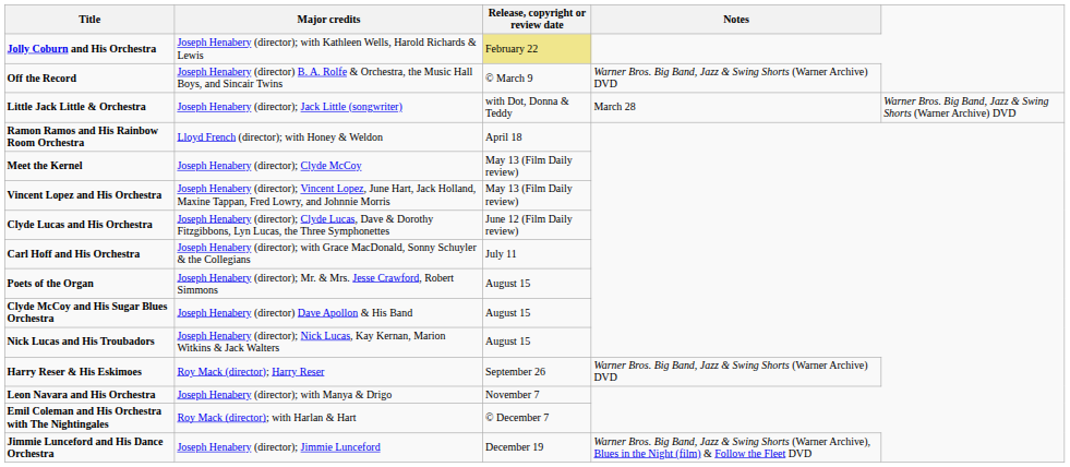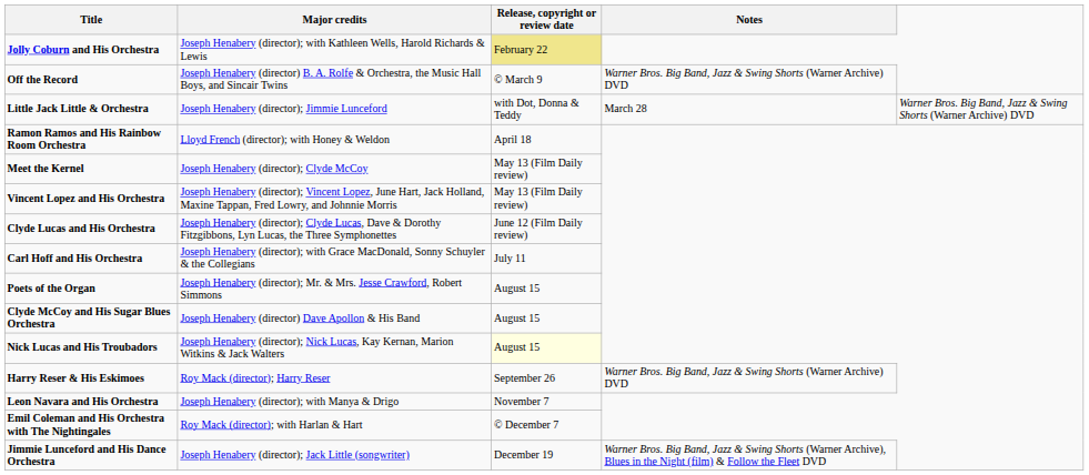Little Jack Little & Orchestra | Major credits: Joseph Henabery (director); Jack Little (songwriter) -> Joseph Henabery (director); Jimmie Lunceford
Nick Lucas and His Troubadors | Release, copyright or review date: no background -> lightyellow background
Jimmie Lunceford and His Dance Orchestra | Major credits: Joseph Henabery (director); Jimmie Lunceford -> Joseph Henabery (director); Jack Little (songwriter)
